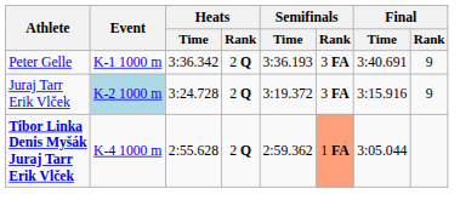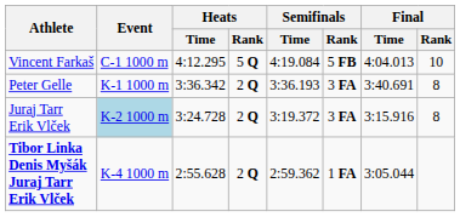+ row: Vincent Farkaš | C-1 1000 m | 4:12.295 | 5 Q | 4:19.084 | 5 FB | 4:04.013 | 10
Peter Gelle | Final / Rank: 9 -> 8
Juraj Tarr Erik Vlček | Final / Rank: 9 -> 8
Tibor Linka Denis Myšák Juraj Tarr Erik Vlček | Semifinals / Rank: lightsalmon background -> no background
